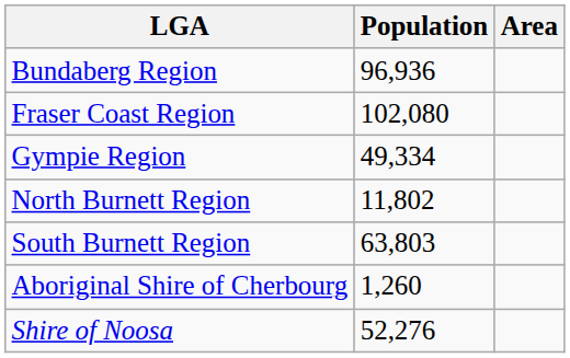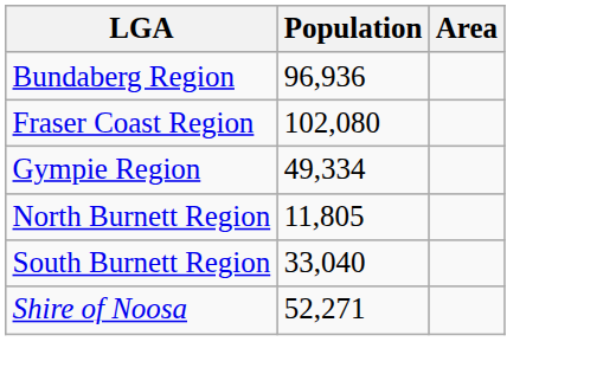North Burnett Region | Population: 11,802 -> 11,805
South Burnett Region | Population: 63,803 -> 33,040
- row: Aboriginal Shire of Cherbourg | 1,260
Shire of Noosa | Population: 52,276 -> 52,271
